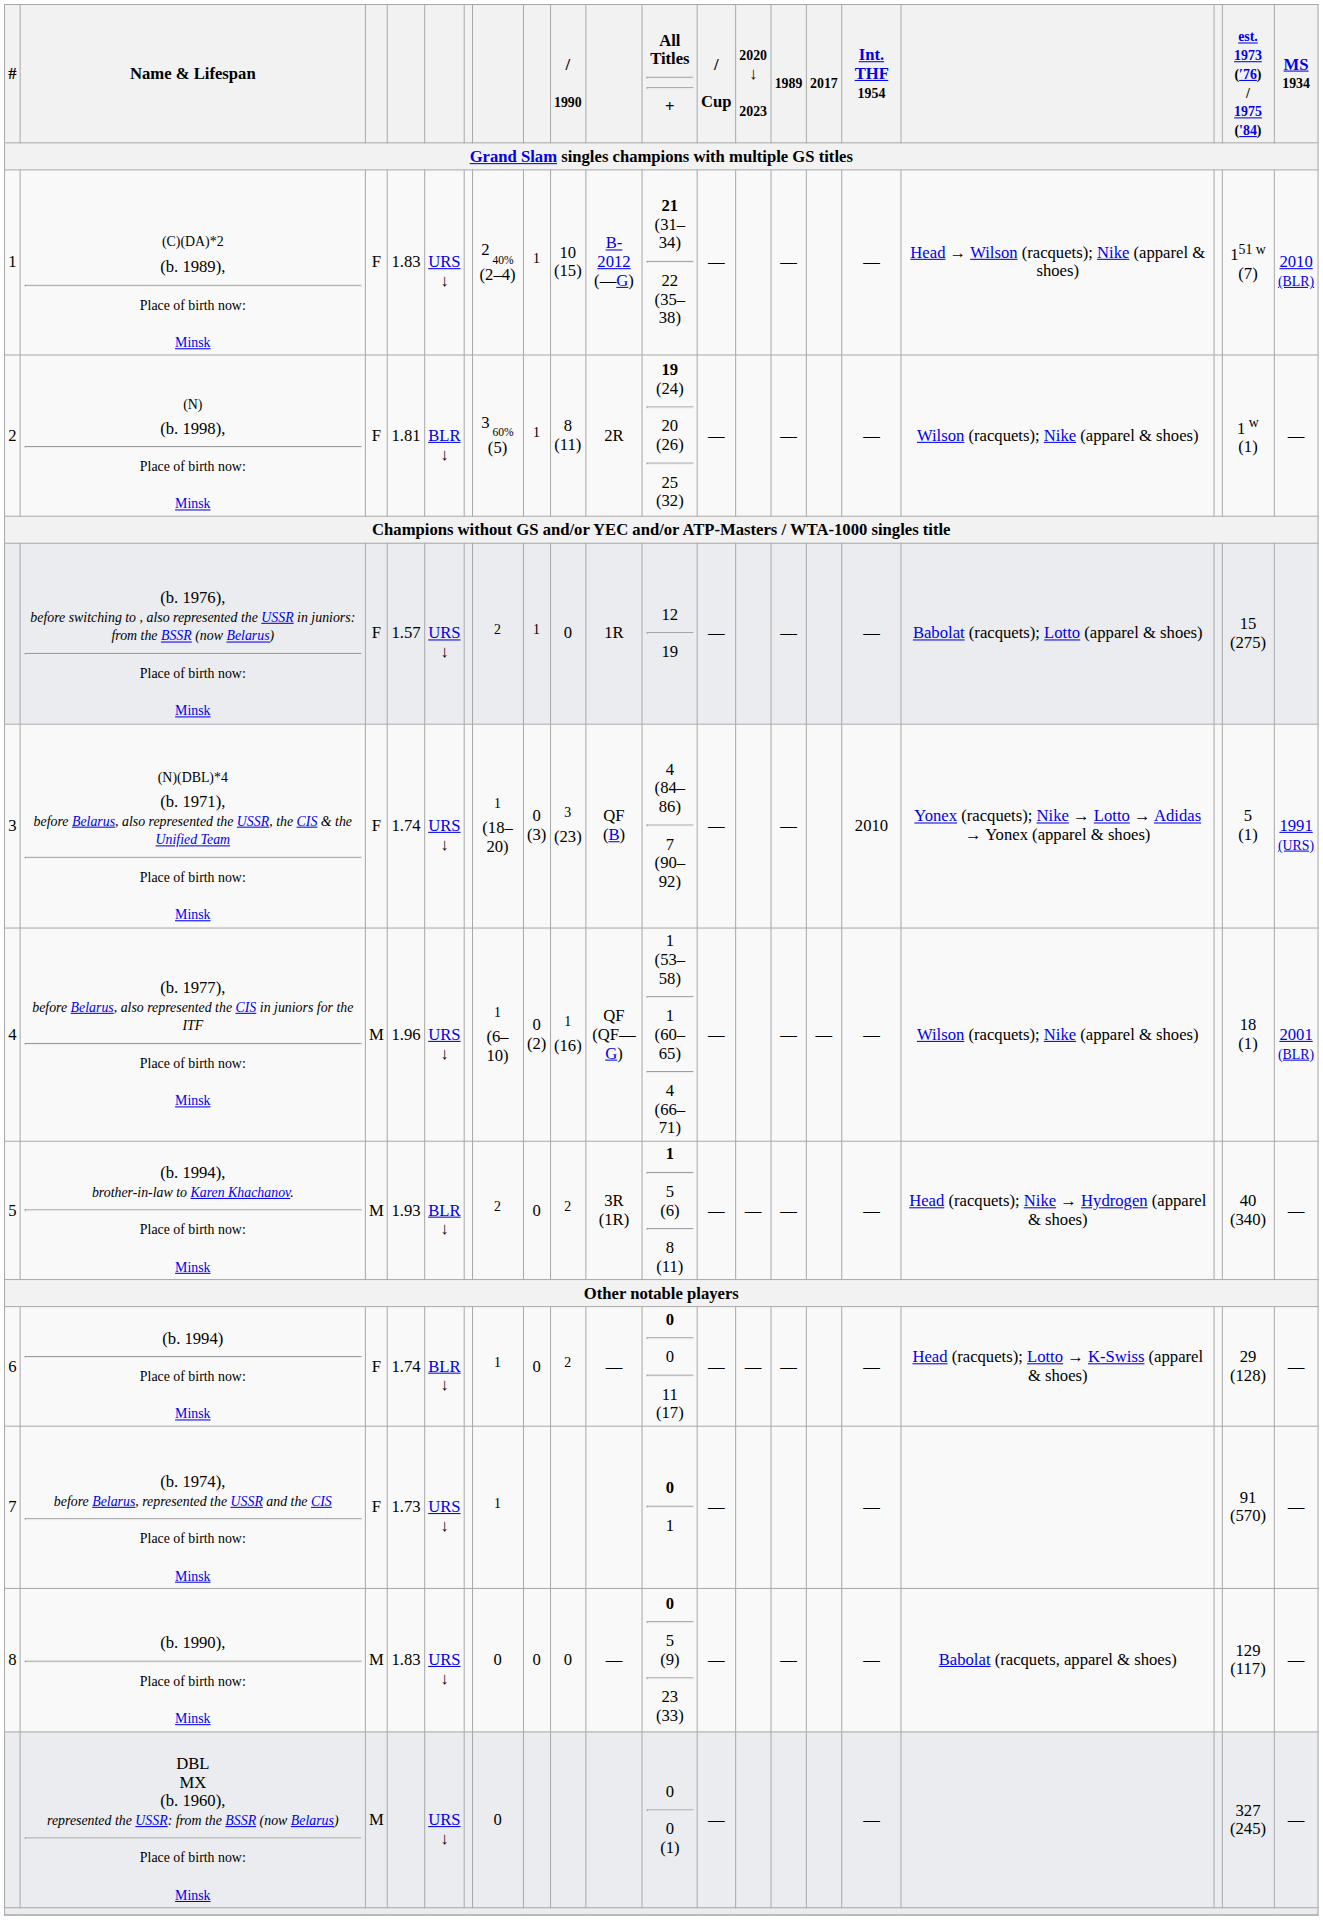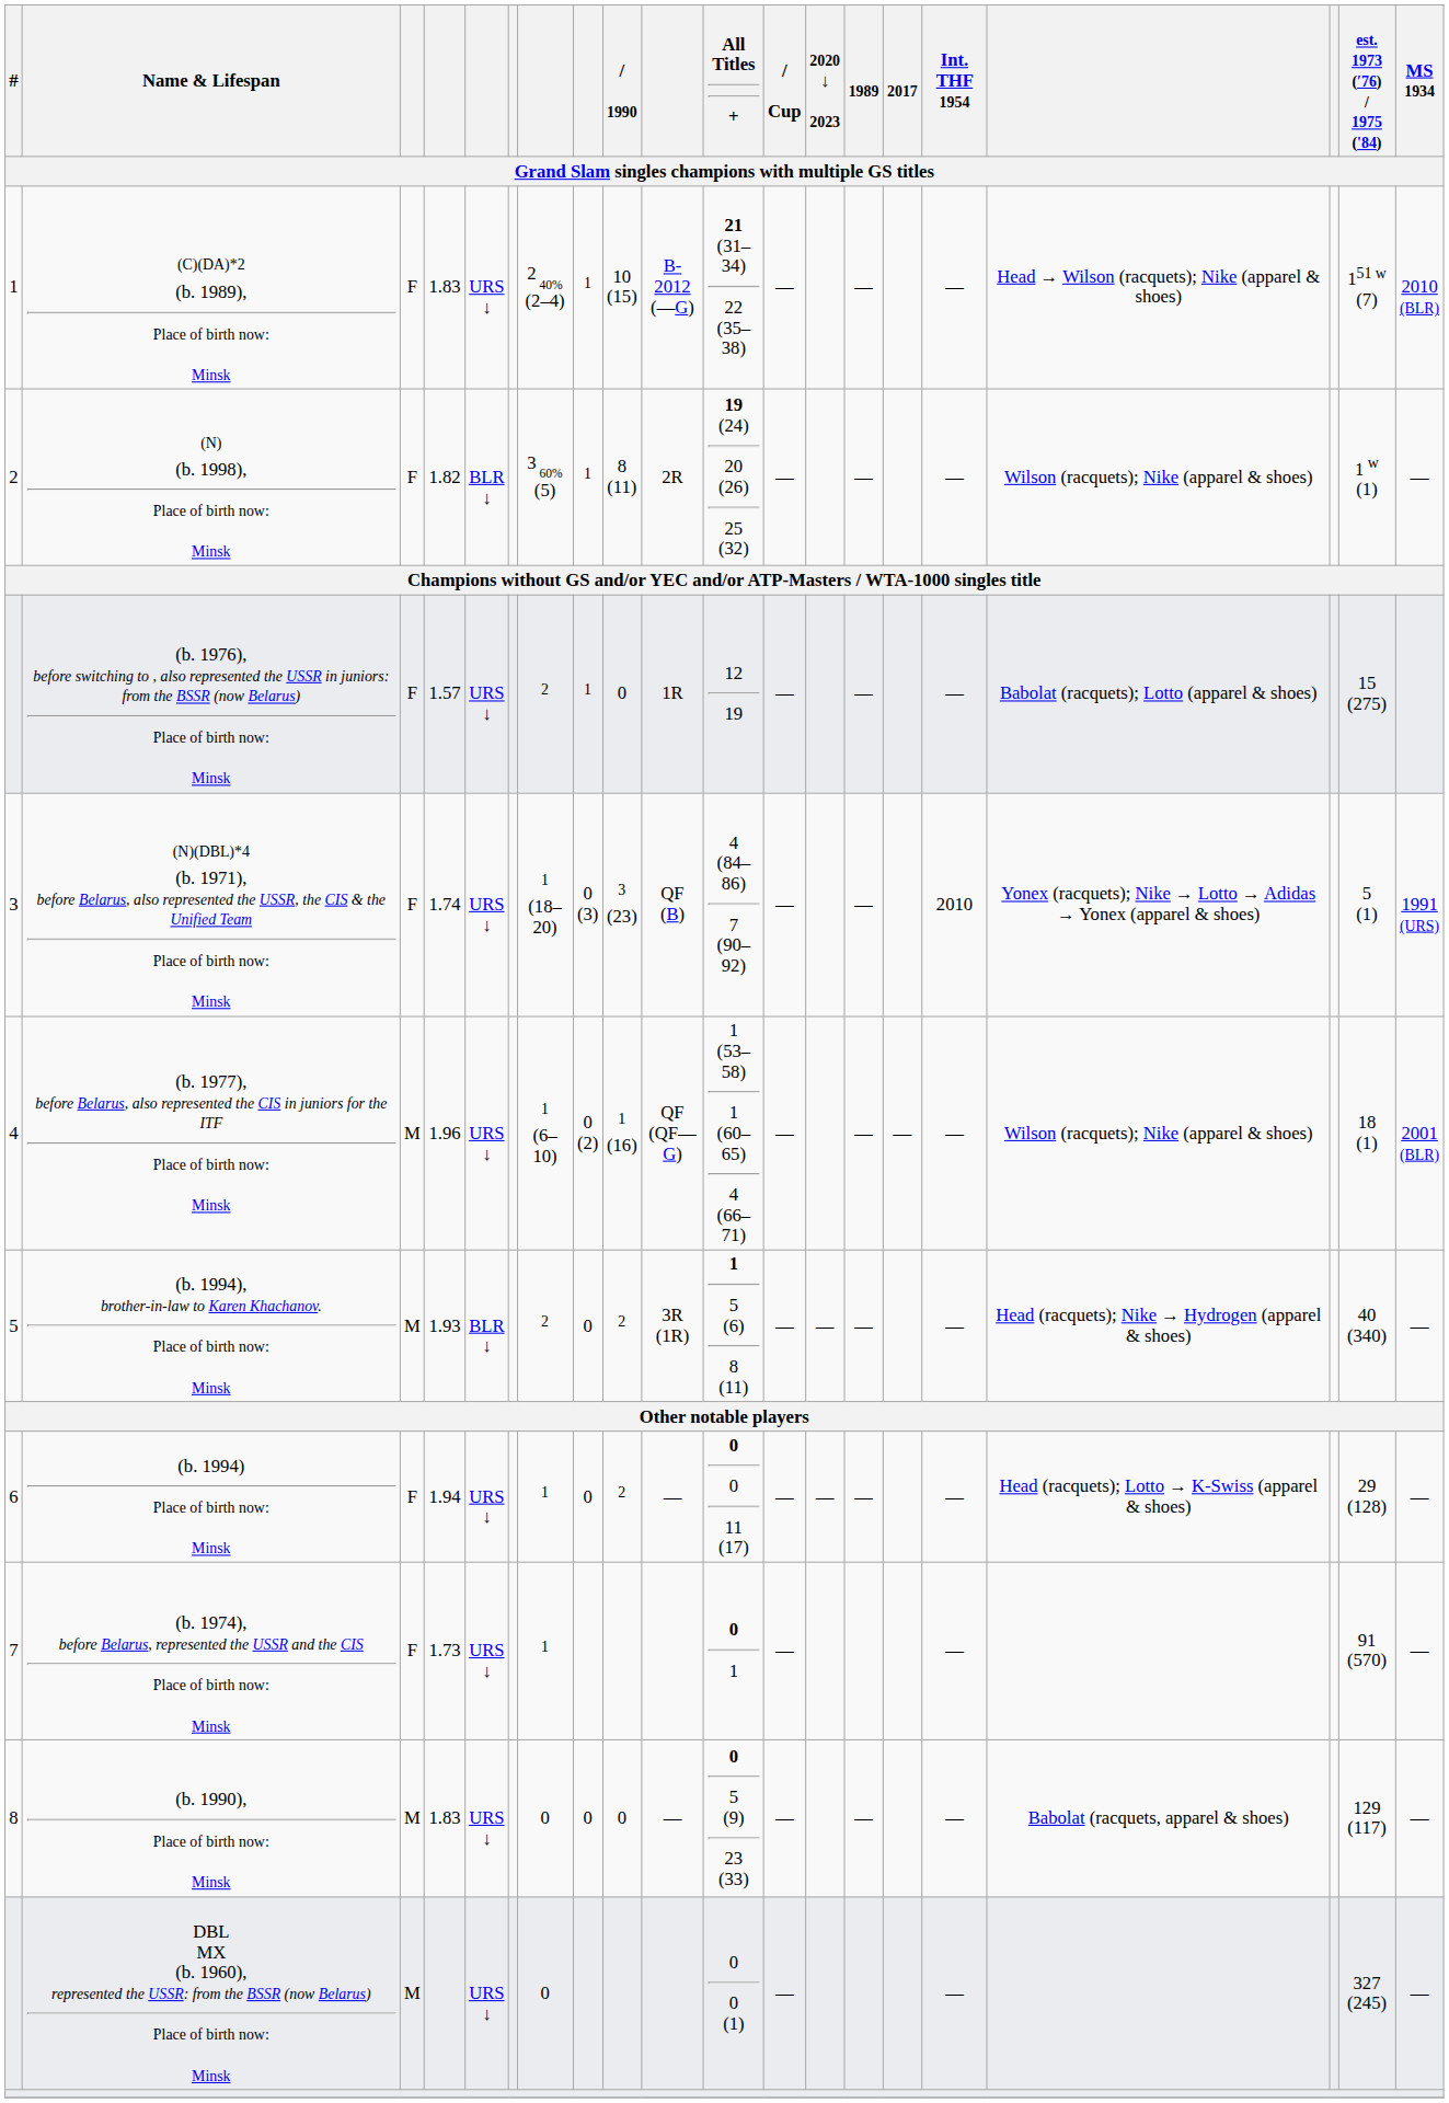(N) (b. 1998), Place of birth now: Minsk | column 4: 1.81 -> 1.82
(b. 1994) Place of birth now: Minsk | column 4: 1.74 -> 1.94
(b. 1994) Place of birth now: Minsk | column 5: BLR ↓ -> URS ↓
